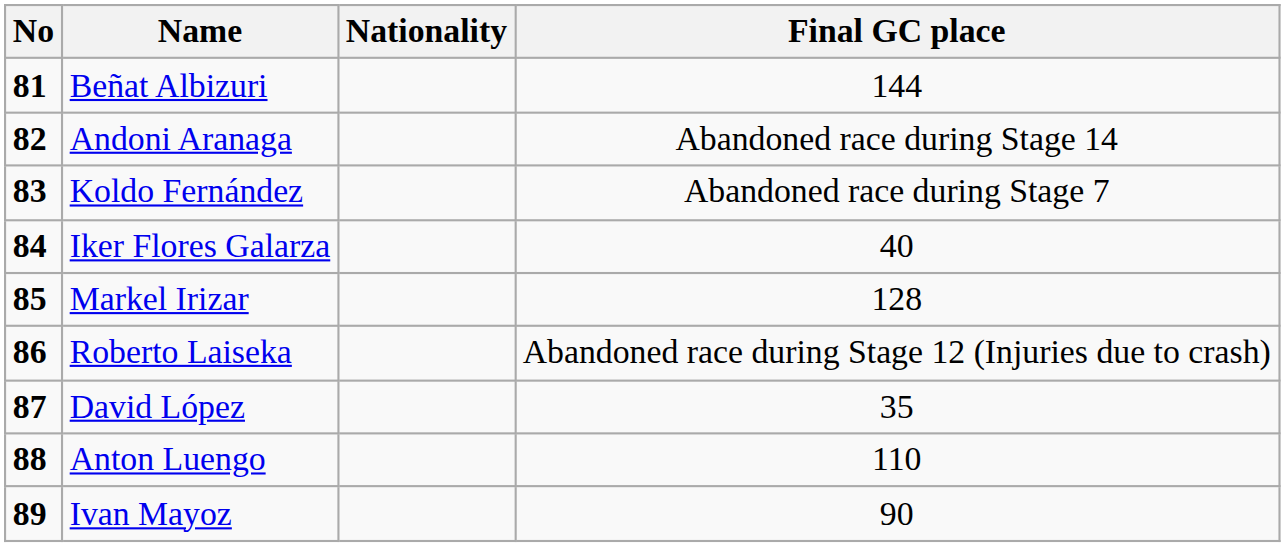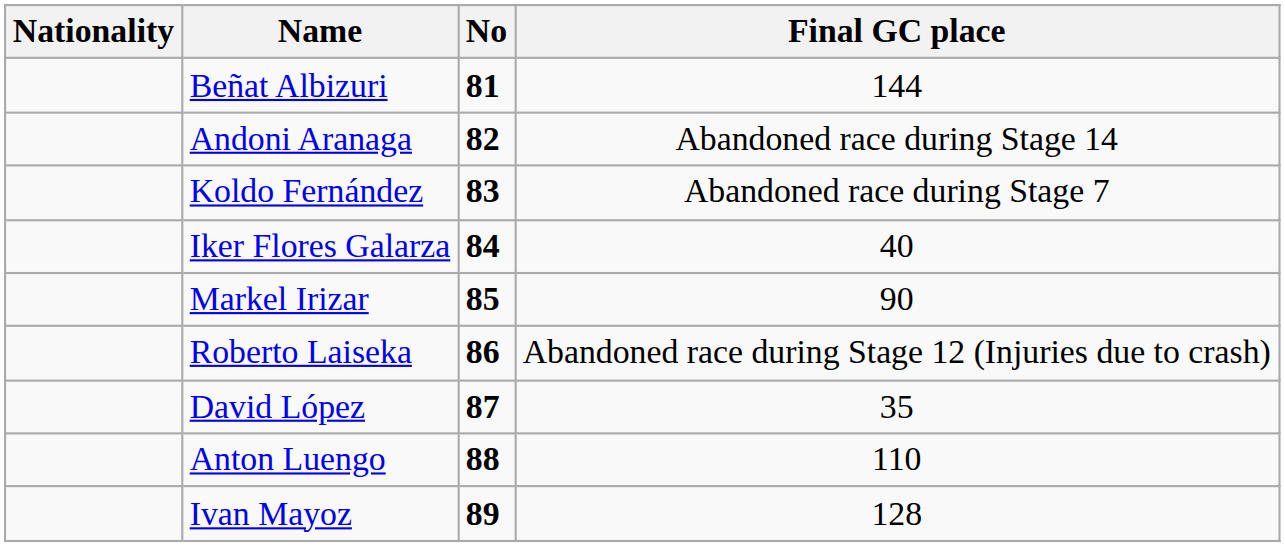columns swapped: No <-> Nationality
Markel Irizar | Final GC place: 128 -> 90
Ivan Mayoz | Final GC place: 90 -> 128
